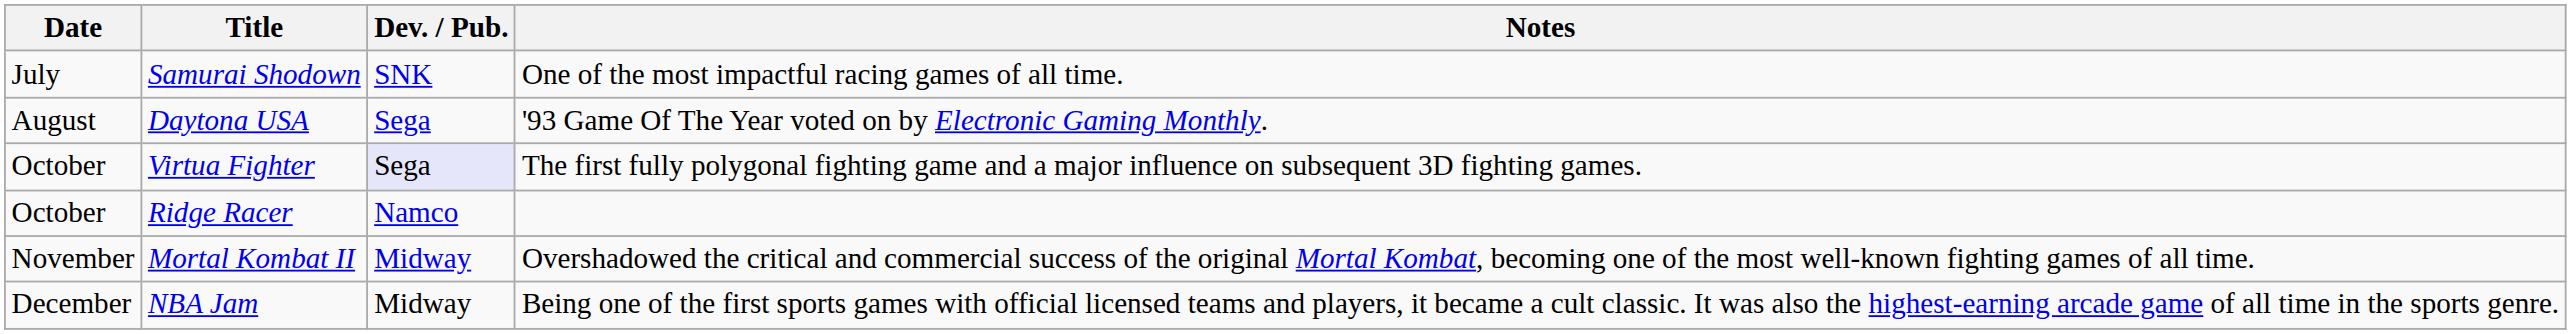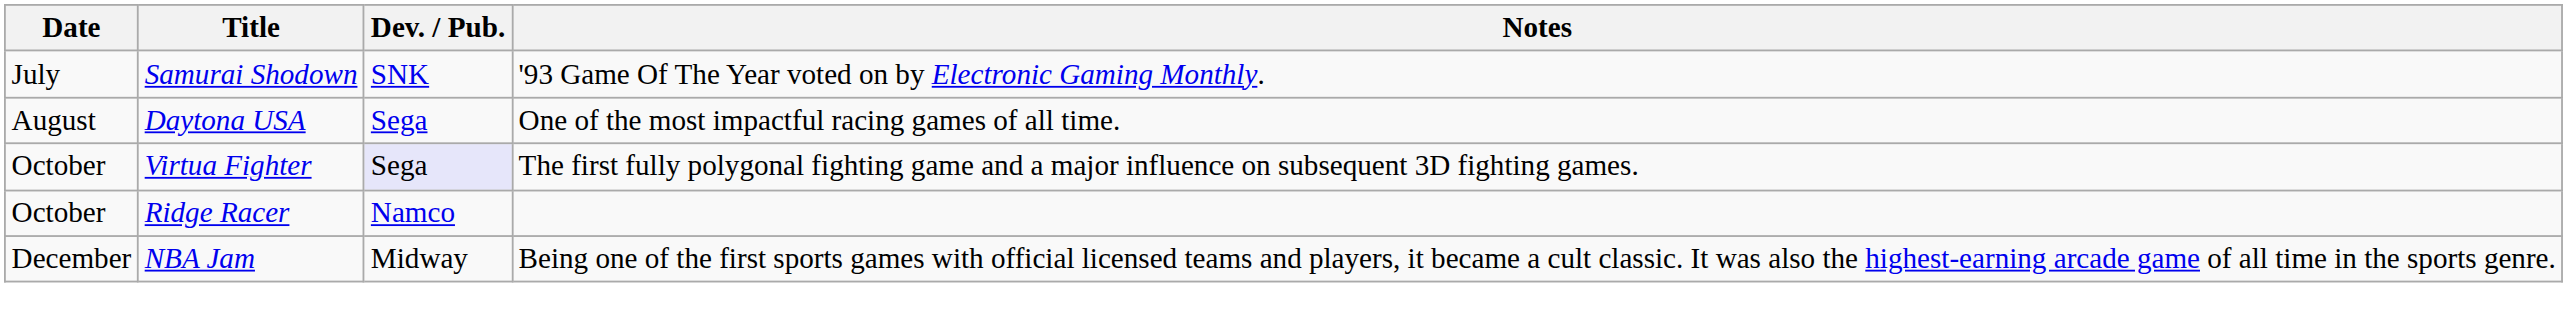Samurai Shodown | Notes: One of the most impactful racing games of all time. -> '93 Game Of The Year voted on by Electronic Gaming Monthly.
Daytona USA | Notes: '93 Game Of The Year voted on by Electronic Gaming Monthly. -> One of the most impactful racing games of all time.
- row: November | Mortal Kombat II | Midway | Overshadowed the critical and commercial success of the original Mortal Kombat, becoming one of the most well-known fighting games of all time.
